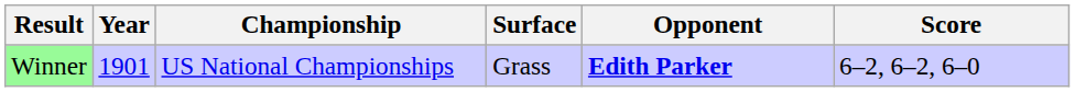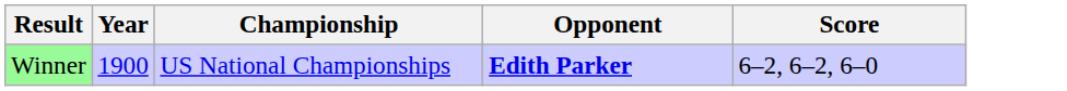- column: Surface | Grass
Winner | Year: 1901 -> 1900
